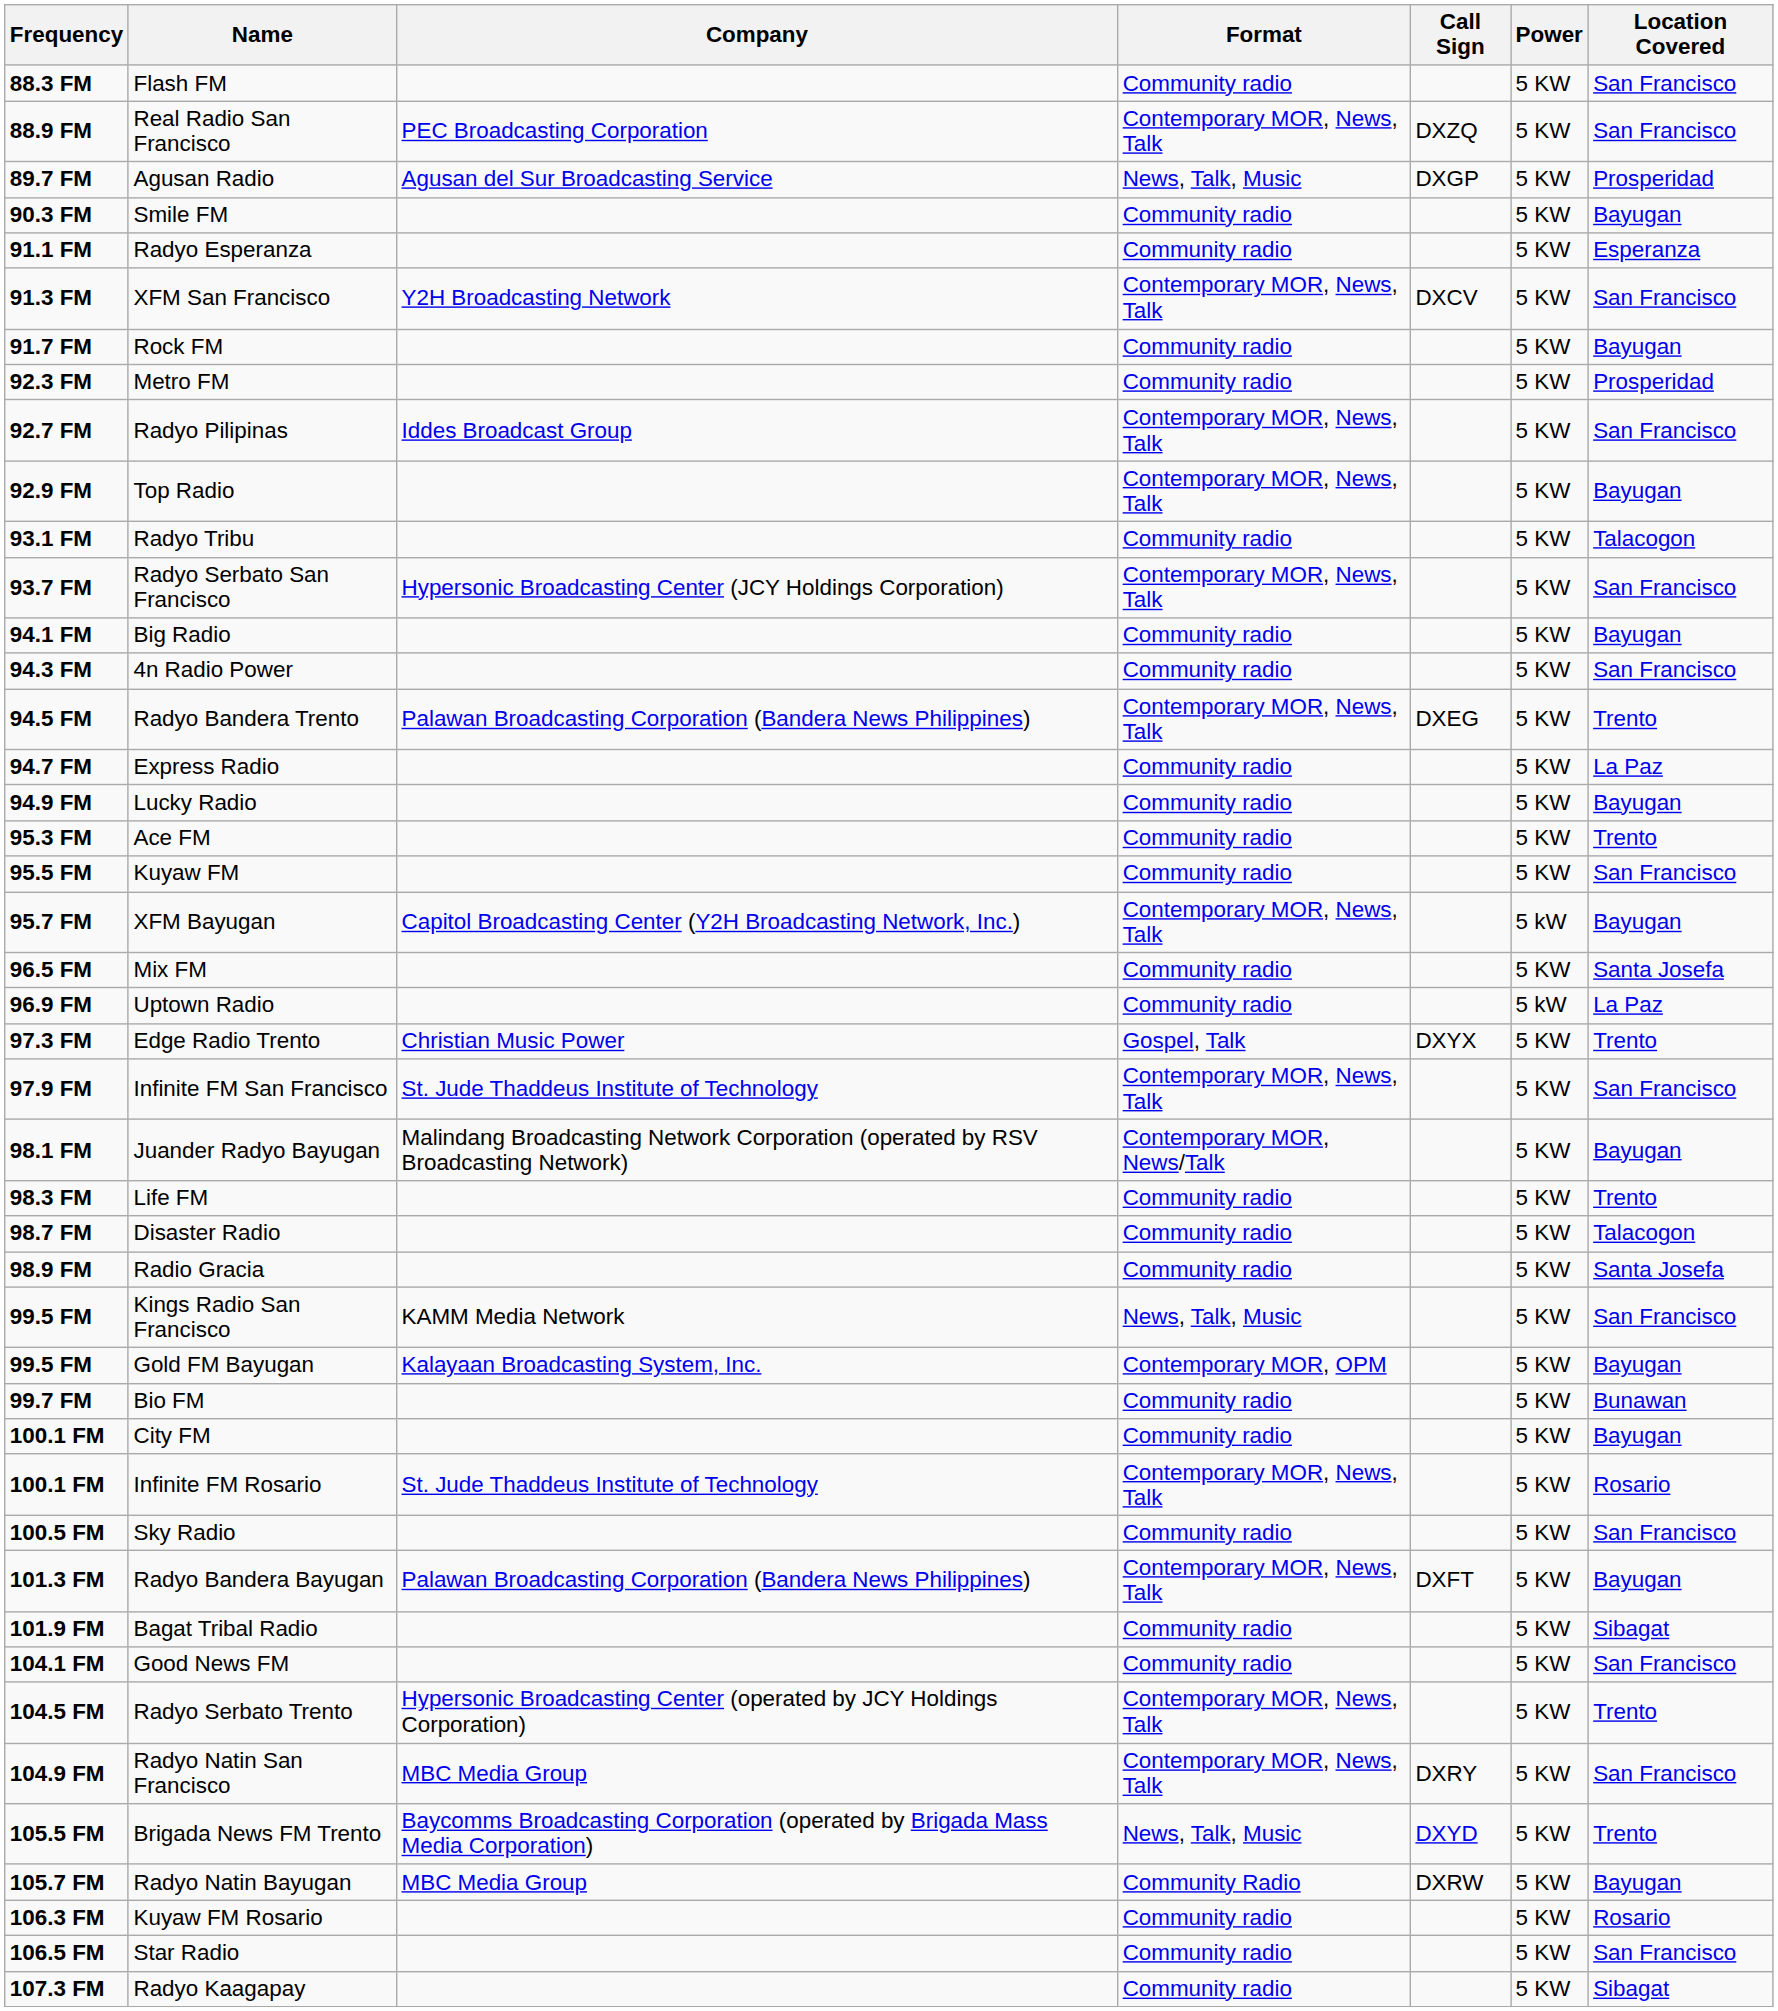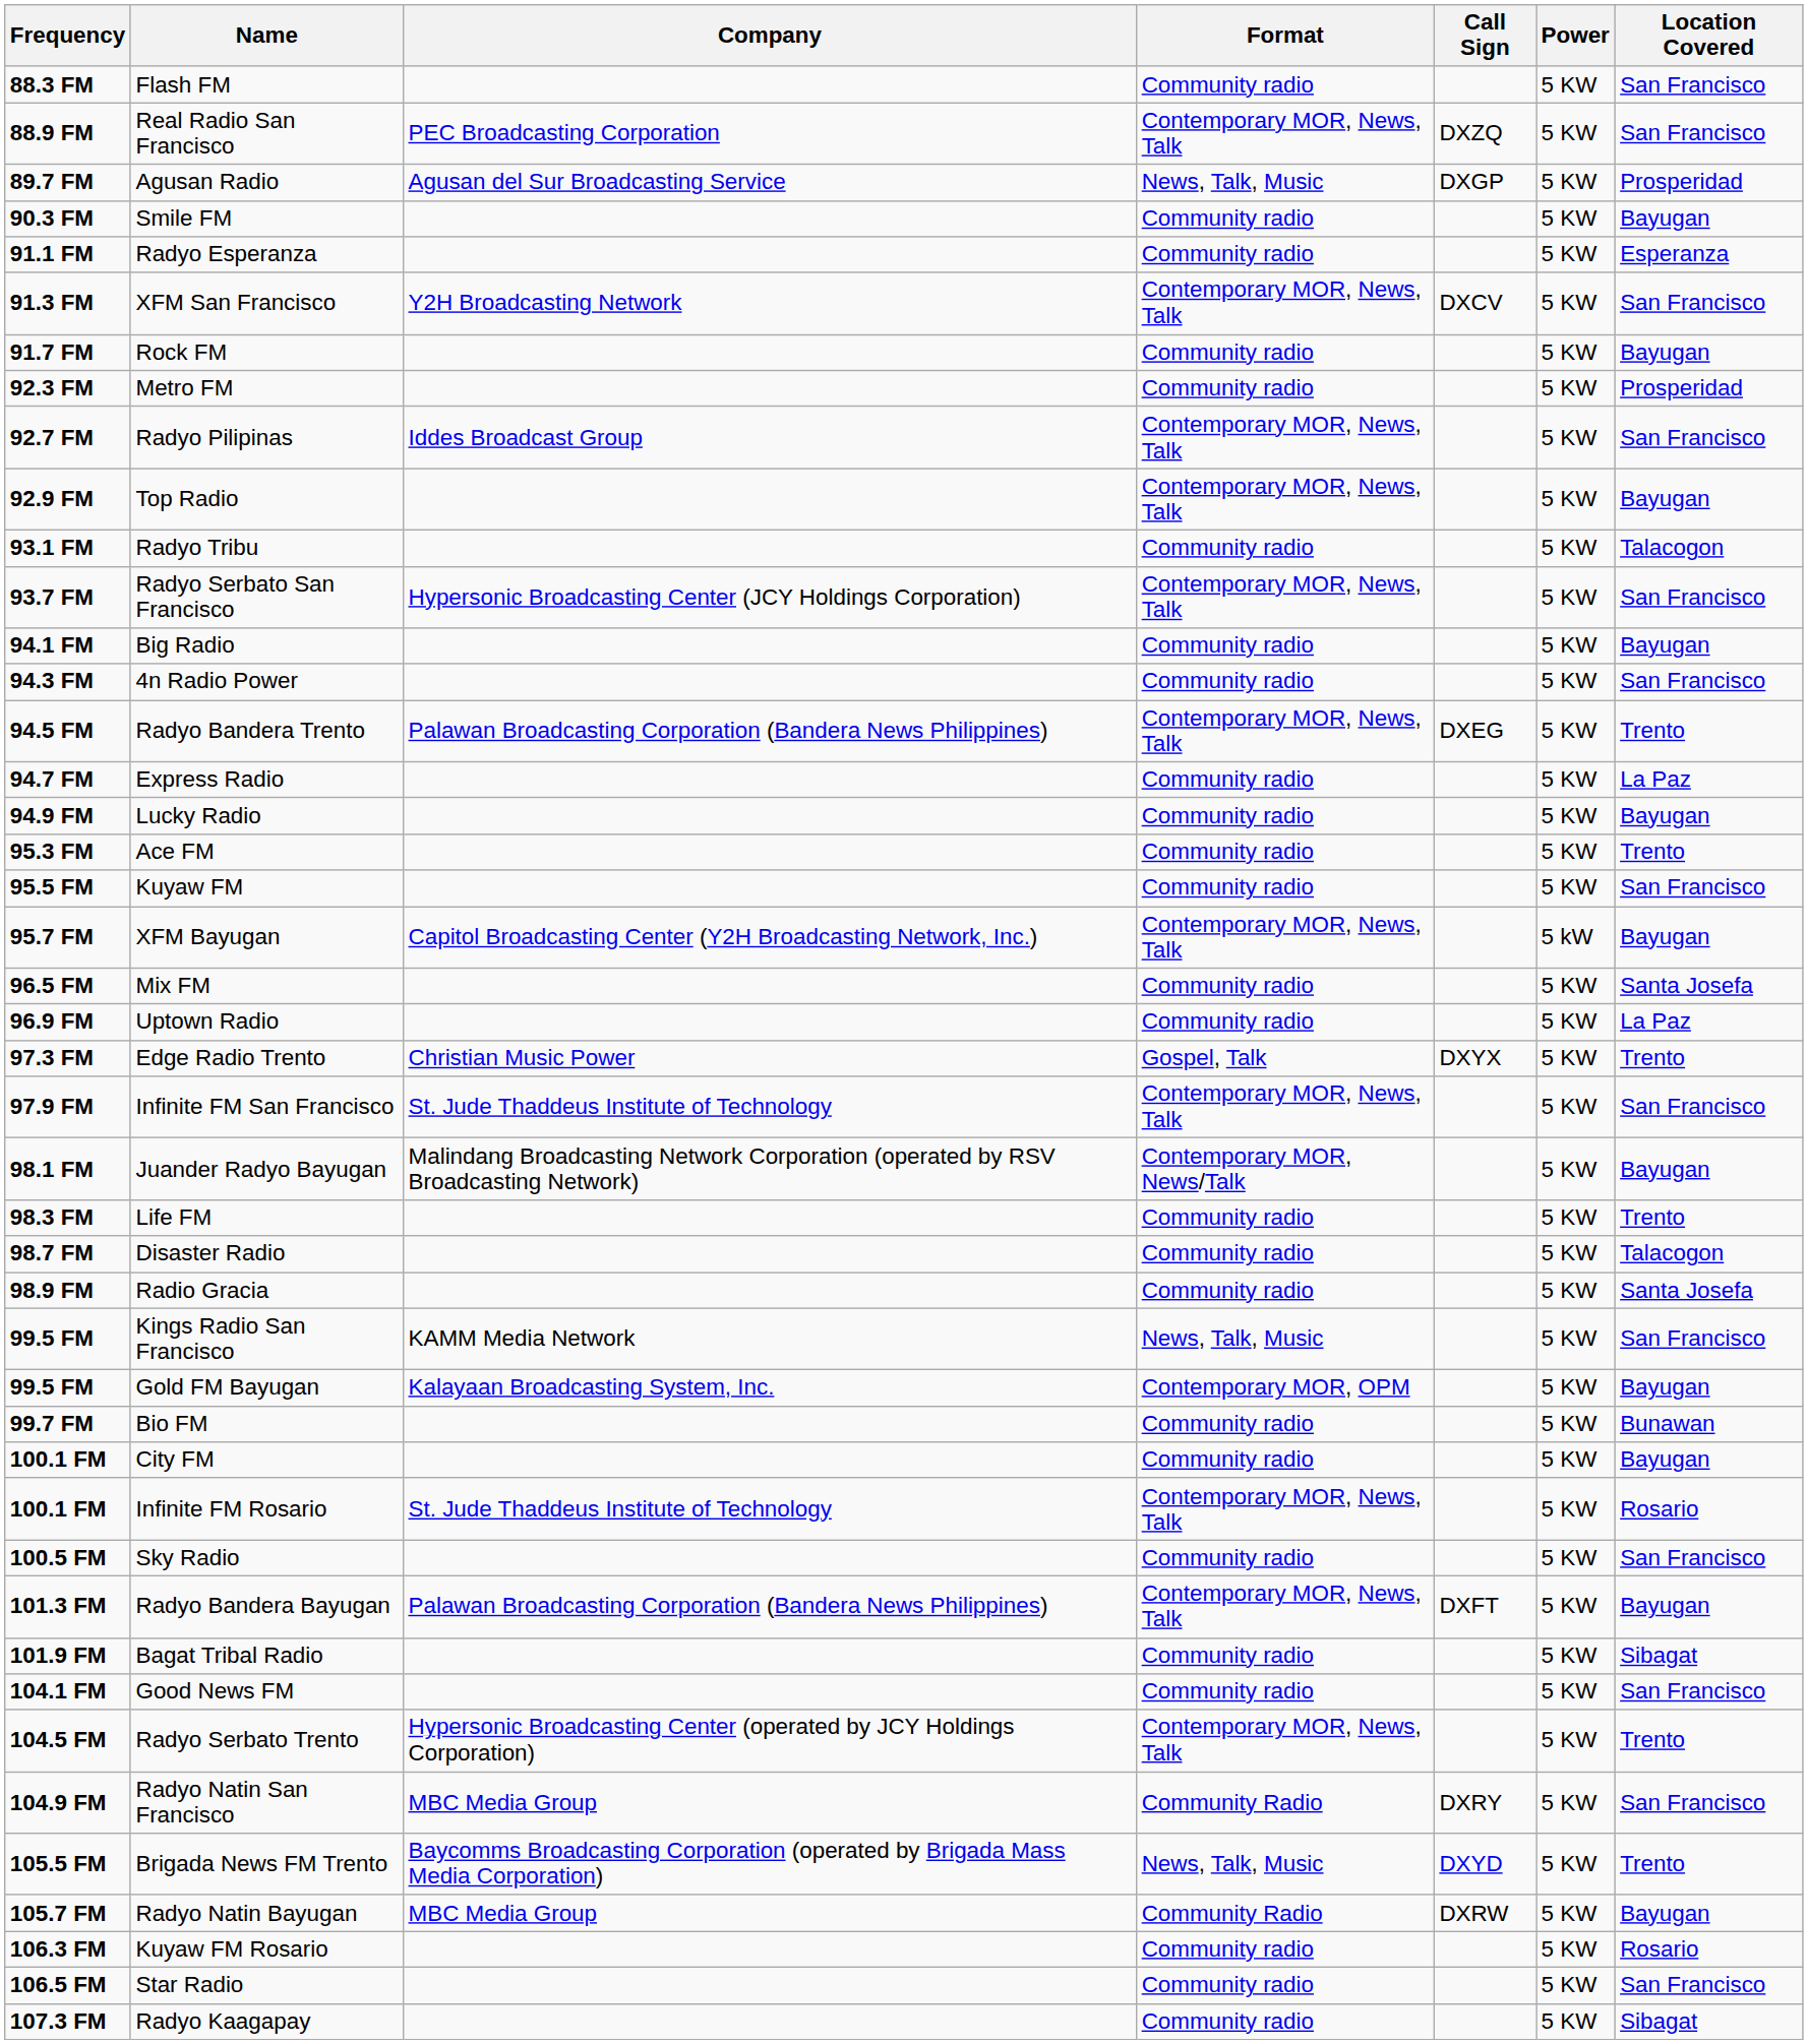Uptown Radio | Power: 5 kW -> 5 KW
Radyo Natin San Francisco | Format: Contemporary MOR, News, Talk -> Community Radio
